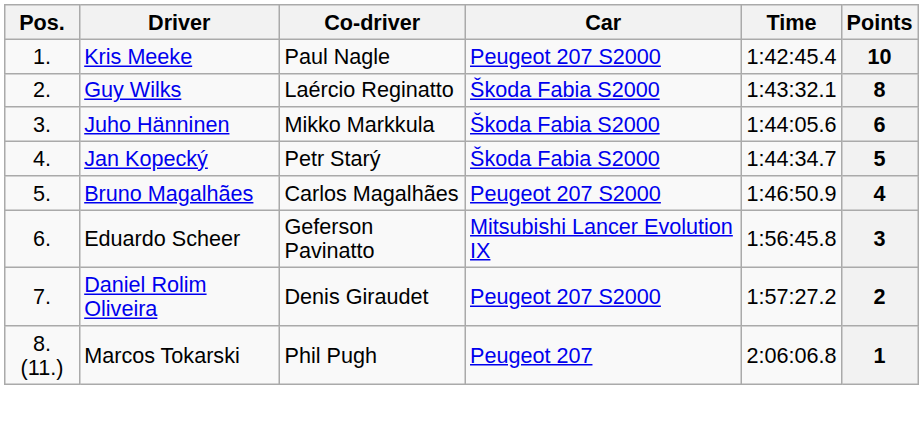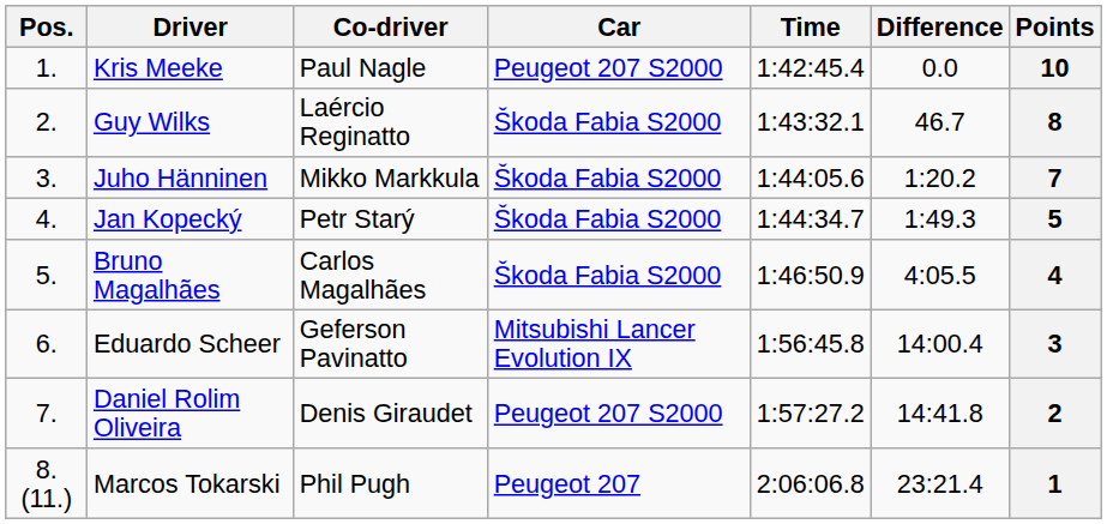+ column: Difference | 0.0 | 46.7 | 1:20.2 | 1:49.3 | 4:05.5 | 14:00.4 | 14:41.8 | 23:21.4
Juho Hänninen | Points: 6 -> 7
Bruno Magalhães | Car: Peugeot 207 S2000 -> Škoda Fabia S2000
